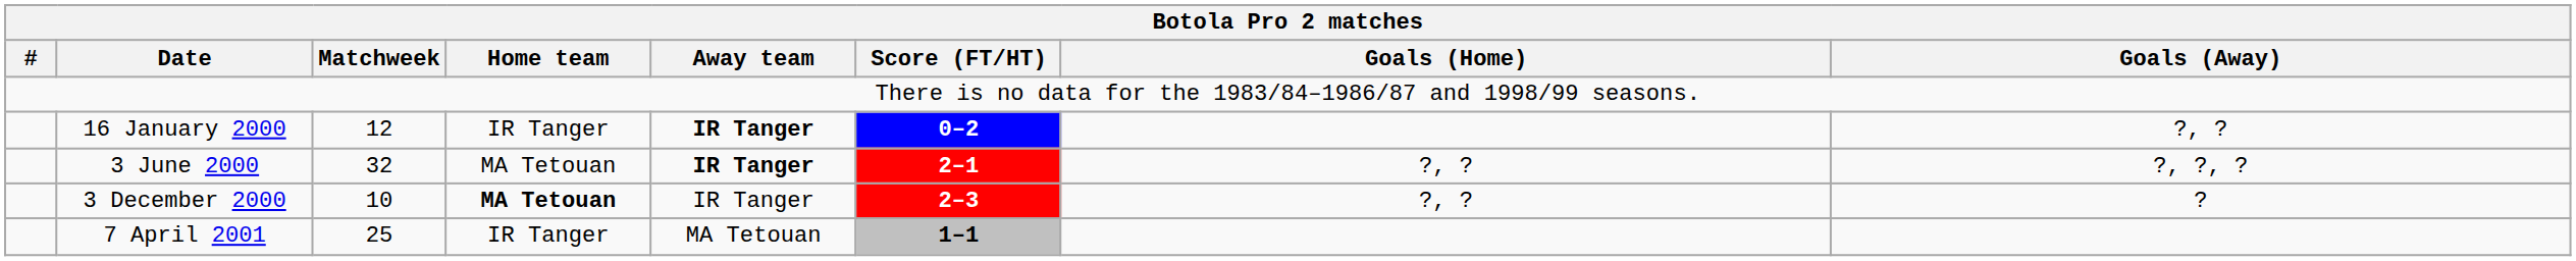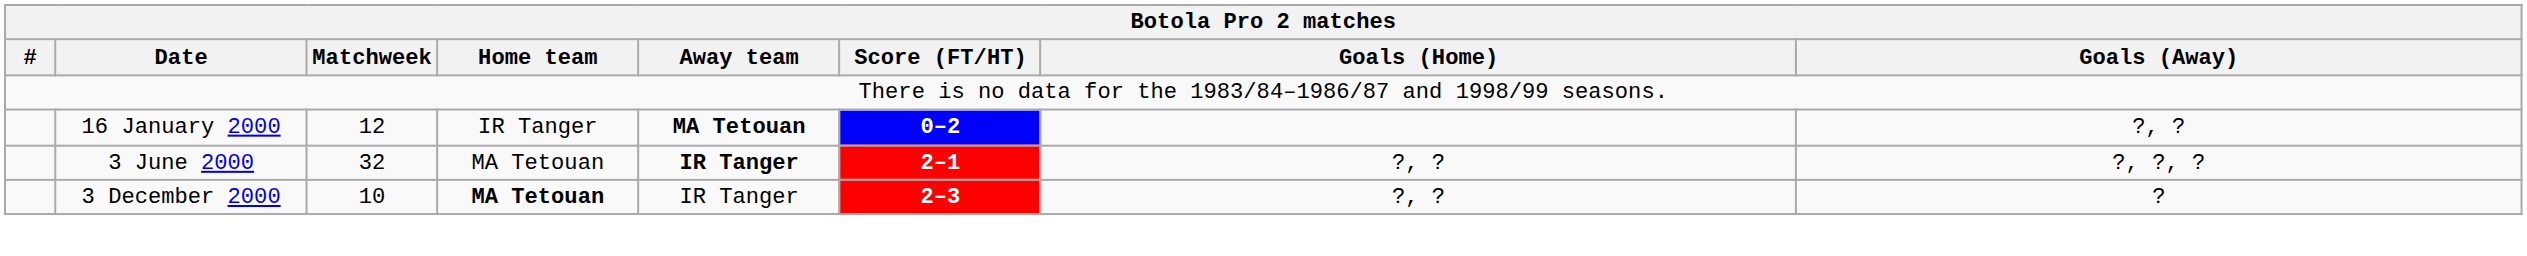16 January 2000 | Away team: IR Tanger -> MA Tetouan
- row: 7 April 2001 | 25 | IR Tanger | MA Tetouan | 1–1
